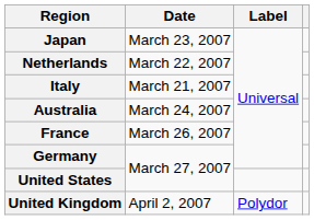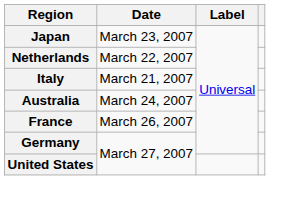- row: United Kingdom | April 2, 2007 | Polydor
